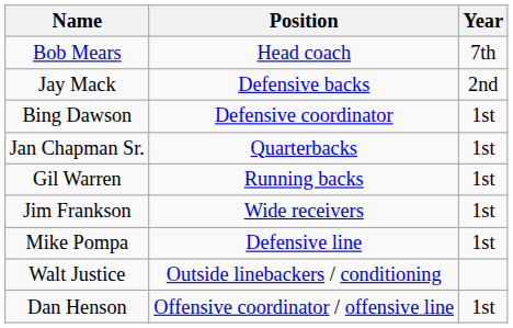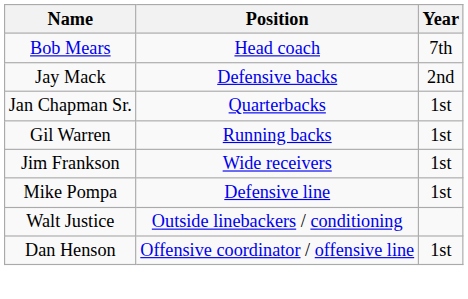- row: Bing Dawson | Defensive coordinator | 1st
